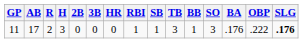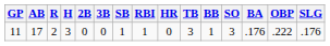columns swapped: HR <-> SB
11 | SLG: bold -> normal
